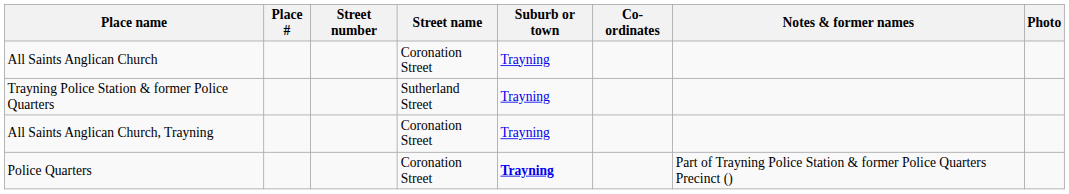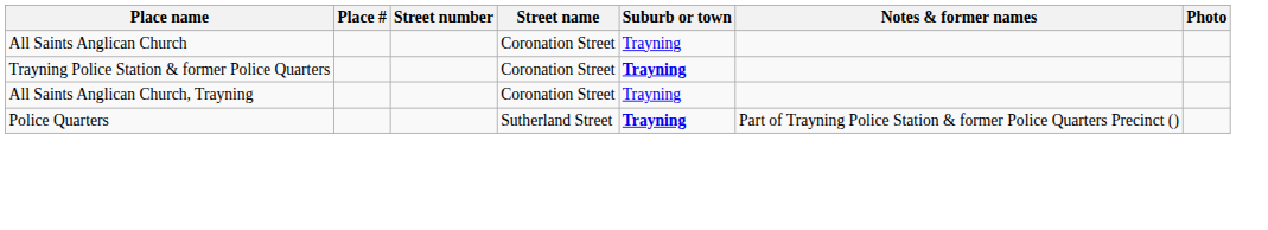- column: Co-ordinates
Trayning Police Station & former Police Quarters | Street name: Sutherland Street -> Coronation Street
Trayning Police Station & former Police Quarters | Suburb or town: normal -> bold
Police Quarters | Street name: Coronation Street -> Sutherland Street
